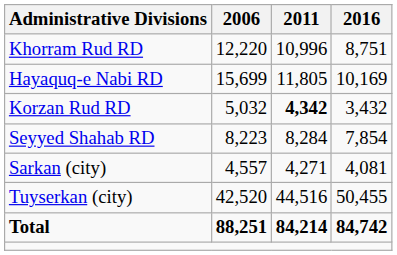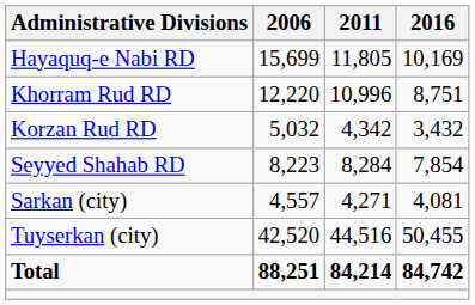rows swapped: Hayaquq-e Nabi RD <-> Khorram Rud RD
Korzan Rud RD | 2011: bold -> normal
